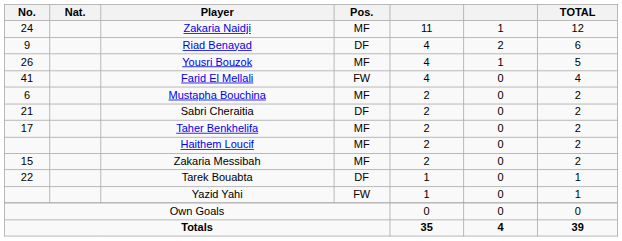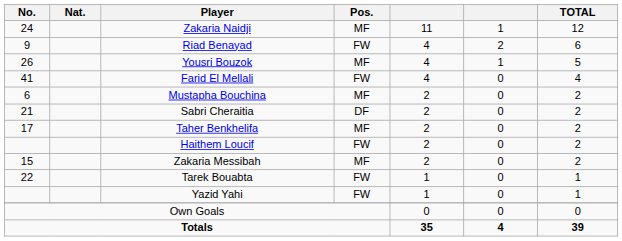Riad Benayad | Pos.: DF -> FW
Haithem Loucif | Pos.: MF -> FW
Tarek Bouabta | Pos.: DF -> FW
